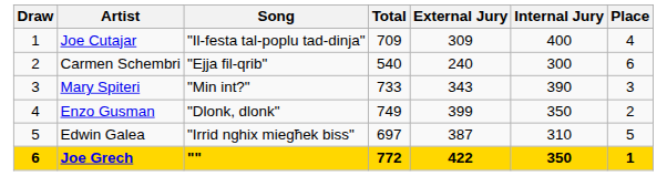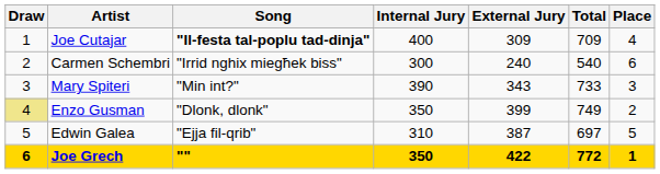columns swapped: Internal Jury <-> Total
Joe Cutajar | Song: normal -> bold
Carmen Schembri | Song: "Ejja fil-qrib" -> "Irrid nghix miegħek biss"
Enzo Gusman | Draw: no background -> khaki background
Edwin Galea | Song: "Irrid nghix miegħek biss" -> "Ejja fil-qrib"
